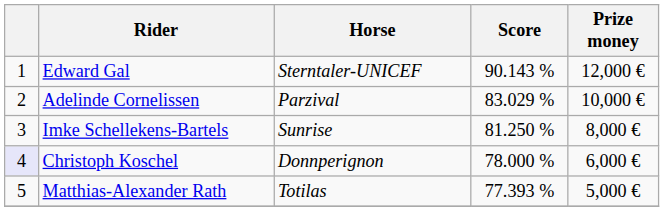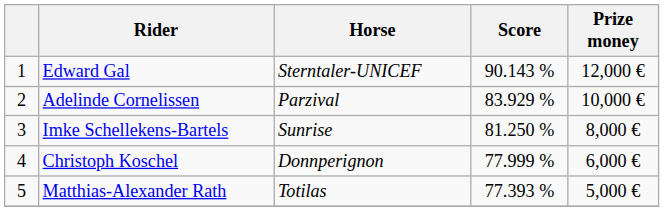Adelinde Cornelissen | Score: 83.029 % -> 83.929 %
Christoph Koschel | column 1: lavender background -> no background
Christoph Koschel | Score: 78.000 % -> 77.999 %
